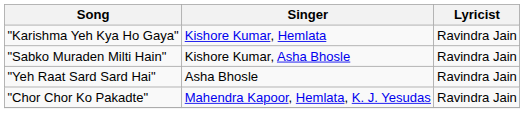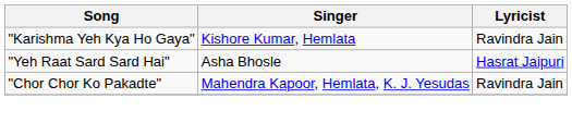- row: "Sabko Muraden Milti Hain" | Kishore Kumar, Asha Bhosle | Ravindra Jain
"Yeh Raat Sard Sard Hai" | Lyricist: Ravindra Jain -> Hasrat Jaipuri
